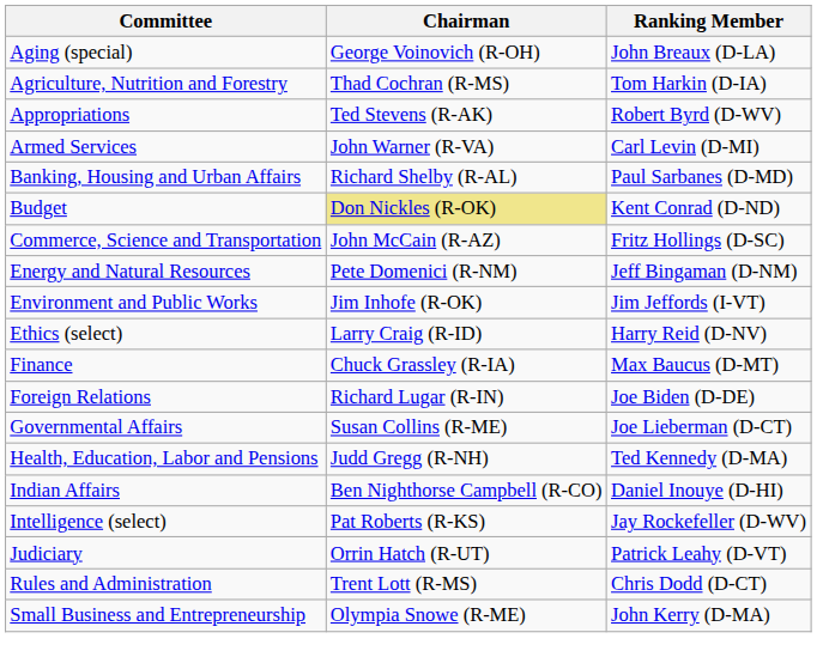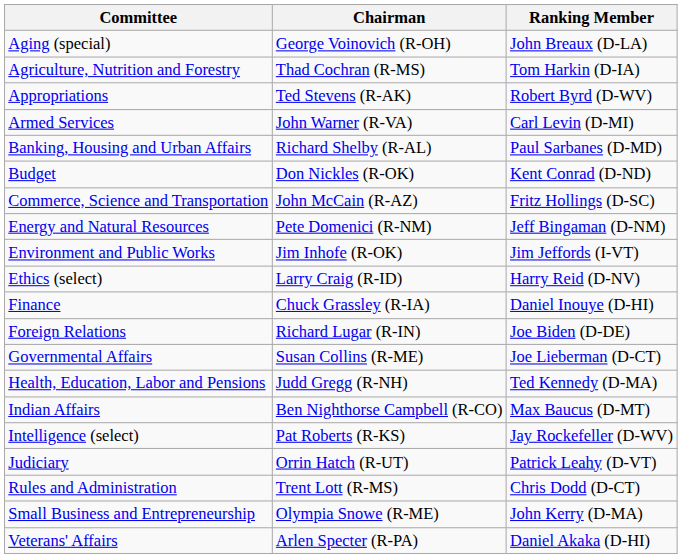Budget | Chairman: khaki background -> no background
Finance | Ranking Member: Max Baucus (D-MT) -> Daniel Inouye (D-HI)
Indian Affairs | Ranking Member: Daniel Inouye (D-HI) -> Max Baucus (D-MT)
+ row: Veterans' Affairs | Arlen Specter (R-PA) | Daniel Akaka (D-HI)
